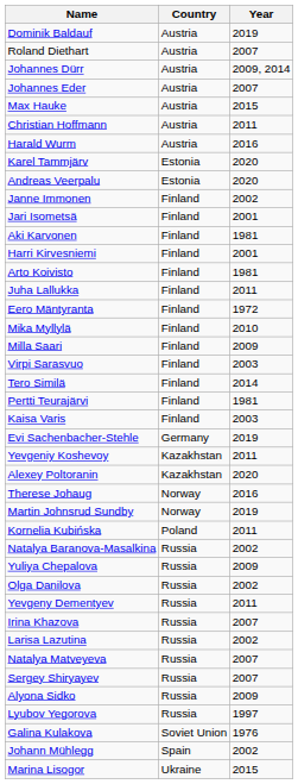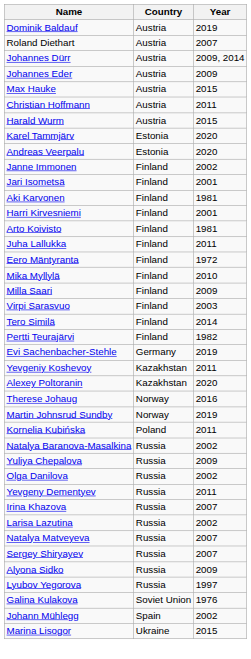Johannes Eder | Year: 2007 -> 2009
Harald Wurm | Year: 2016 -> 2015
Pertti Teurajärvi | Year: 1981 -> 1982
- row: Kaisa Varis | Finland | 2003
